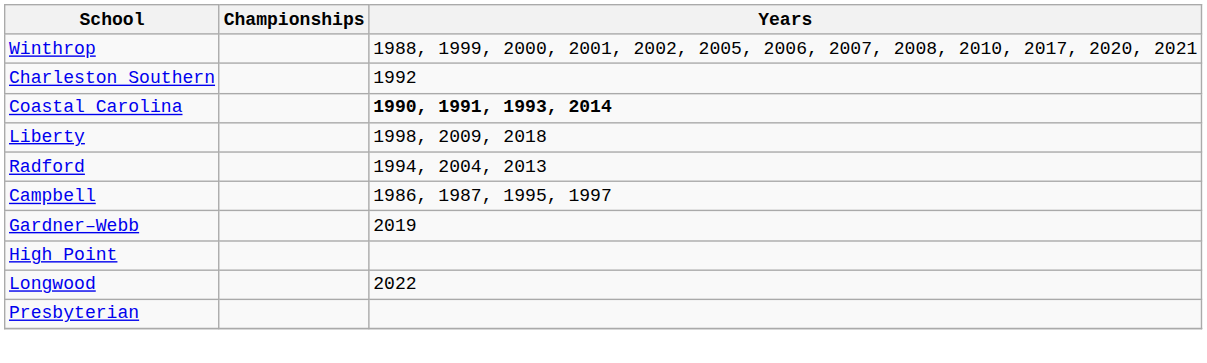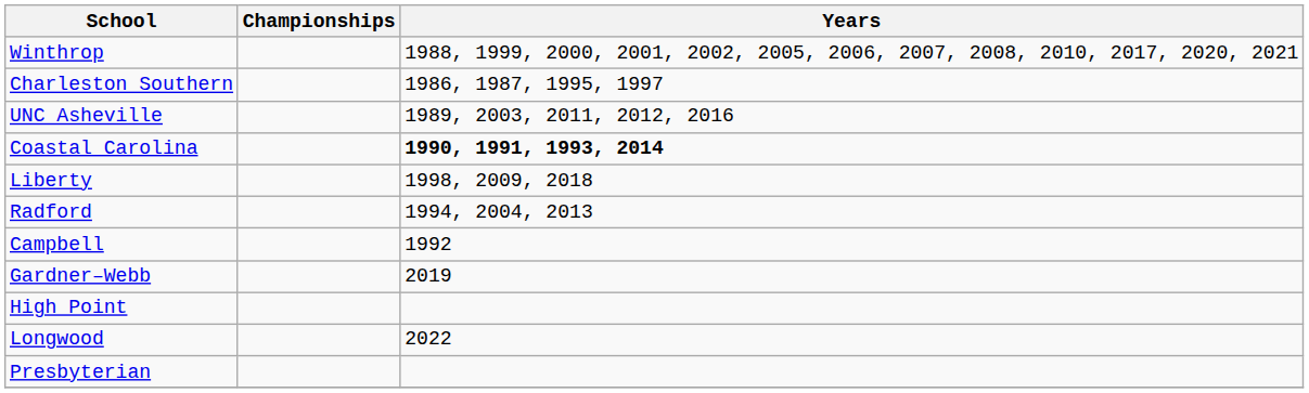Charleston Southern | Years: 1992 -> 1986, 1987, 1995, 1997
+ row: UNC Asheville | 1989, 2003, 2011, 2012, 2016
Campbell | Years: 1986, 1987, 1995, 1997 -> 1992
